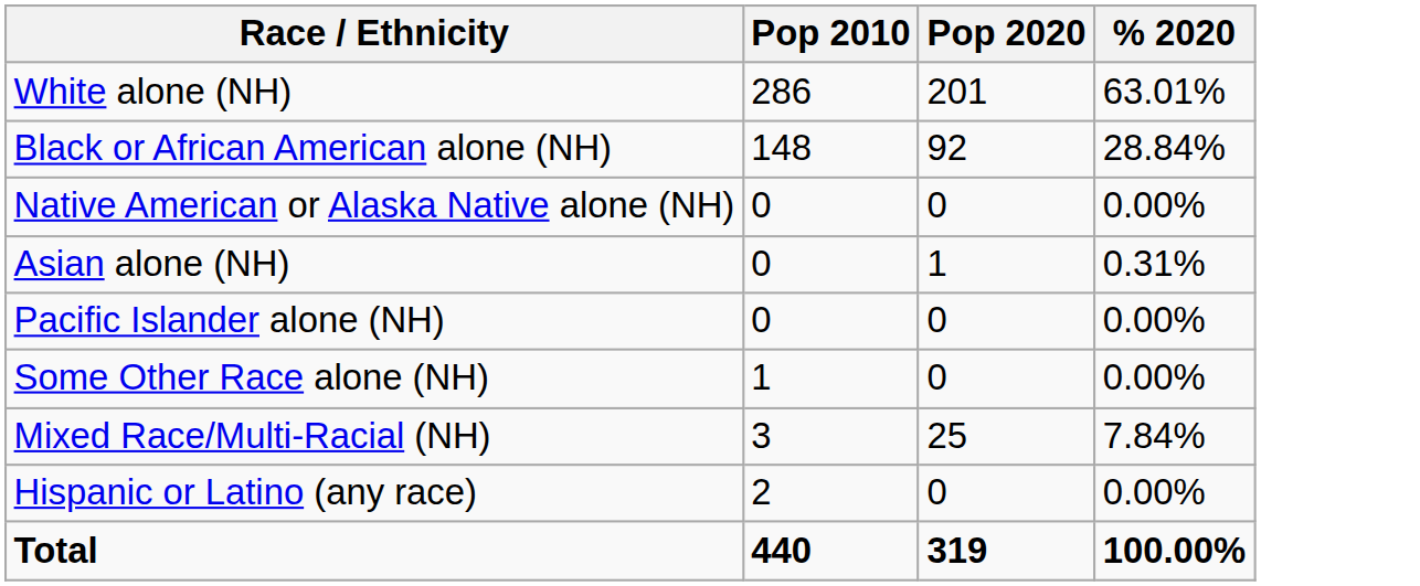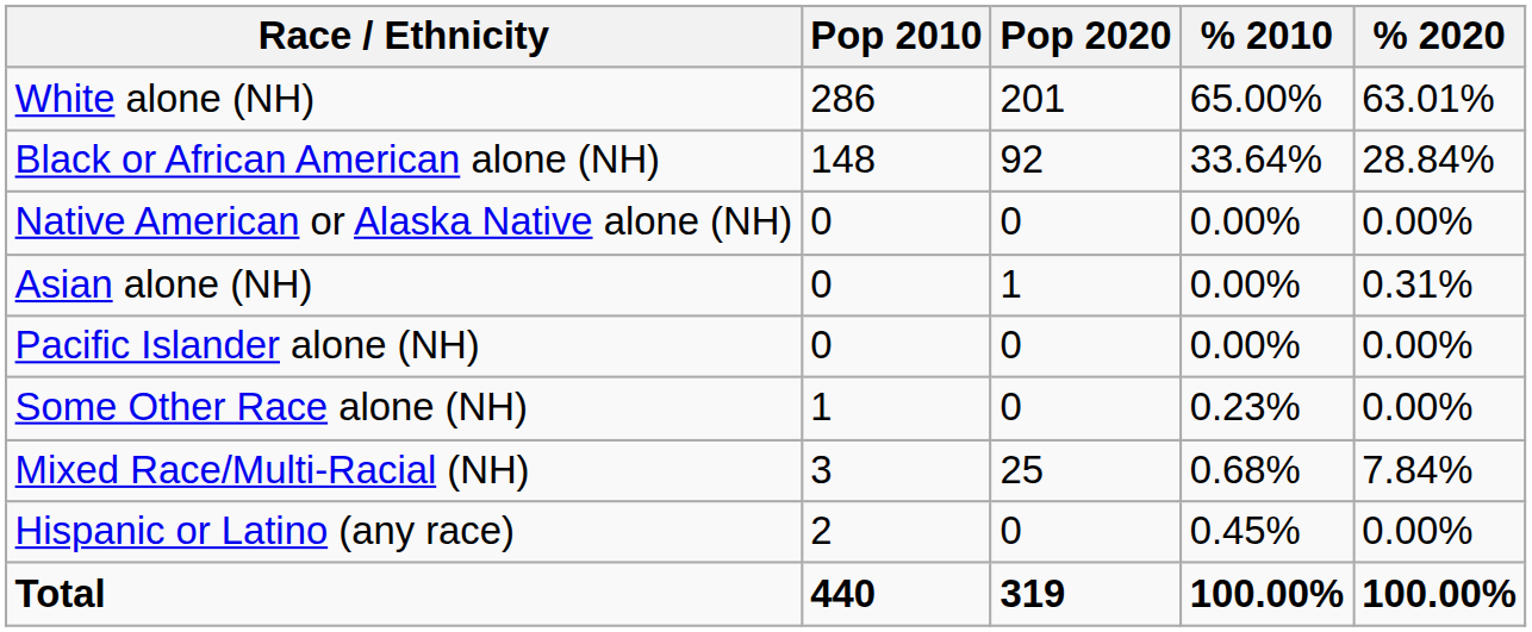+ column: % 2010 | 65.00% | 33.64% | 0.00% | 0.00% | 0.00% | 0.23% | 0.68% | 0.45% | 100.00%
